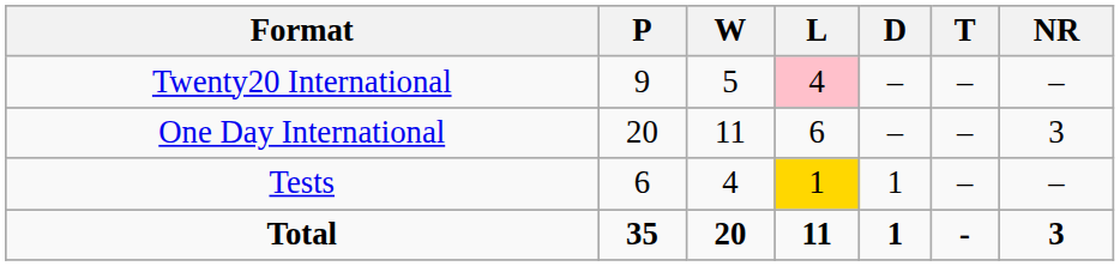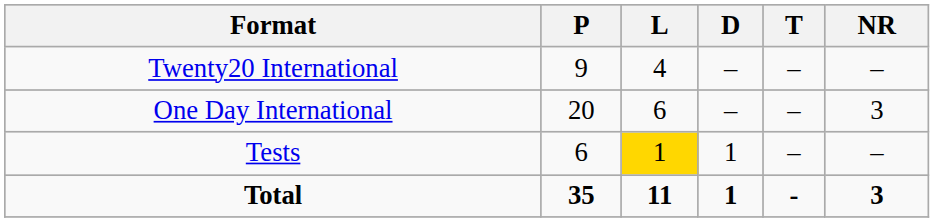- column: W | 5 | 11 | 4 | 20
Twenty20 International | L: pink background -> no background
